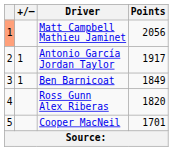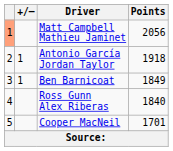Antonio García Jordan Taylor | Points: 1917 -> 1918
Ross Gunn Alex Riberas | Points: 1820 -> 1840
